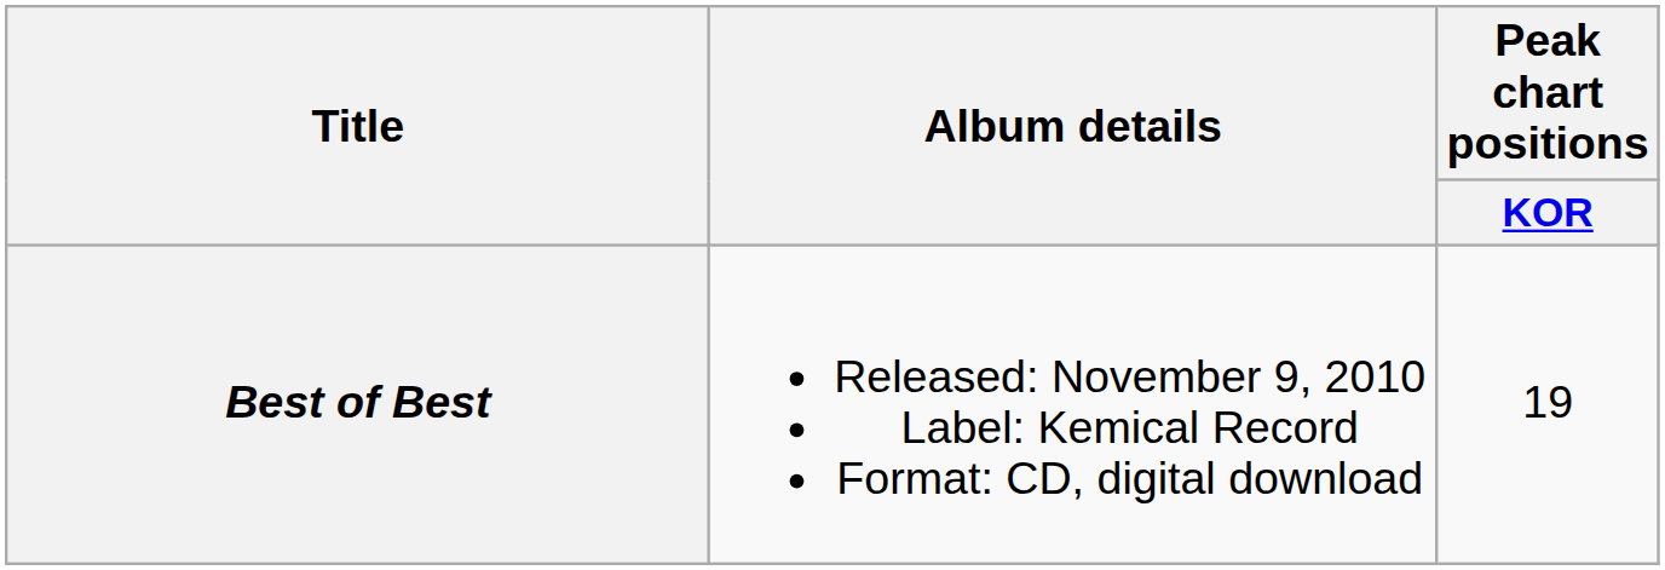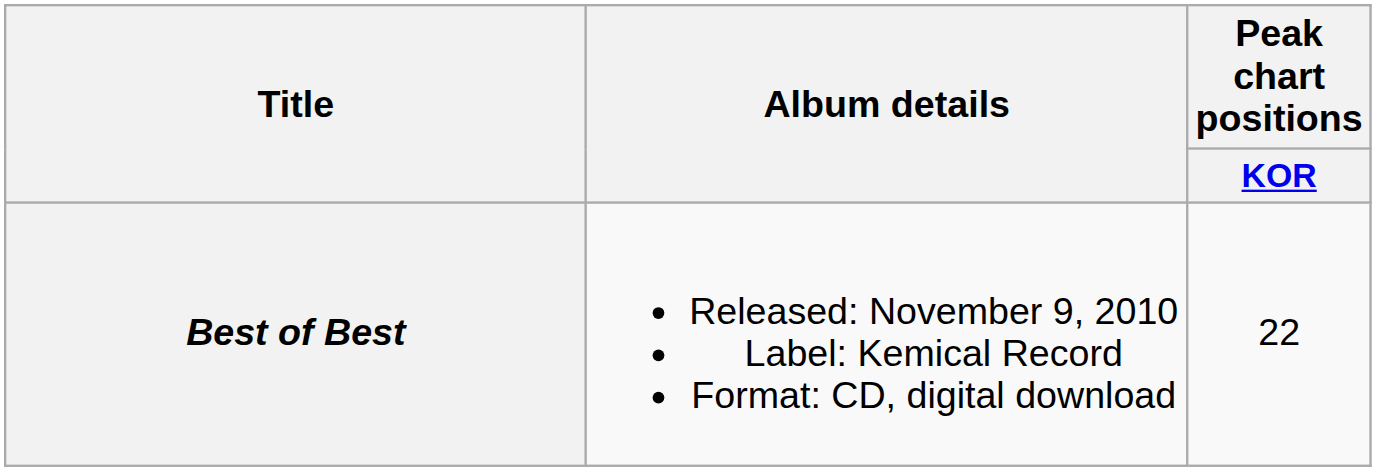Best of Best | Peak chart positions / KOR: 19 -> 22
